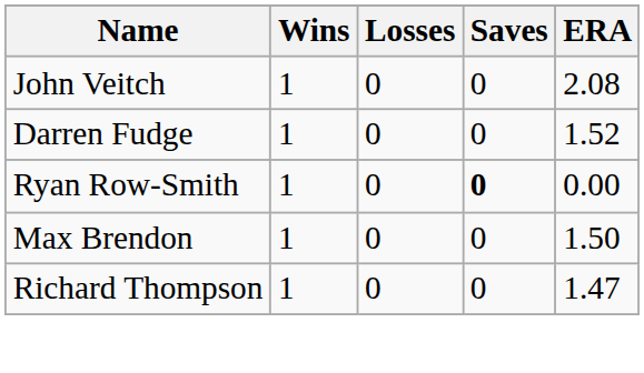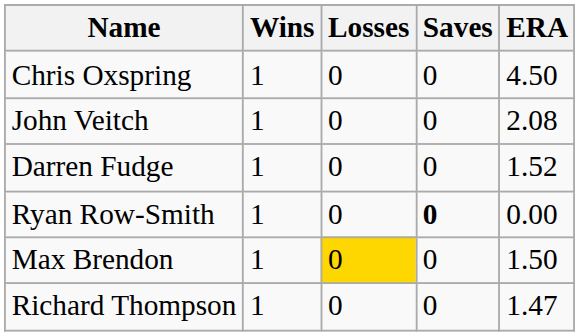+ row: Chris Oxspring | 1 | 0 | 0 | 4.50
Max Brendon | Losses: no background -> gold background
